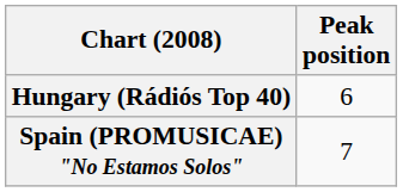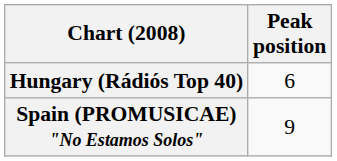Spain (PROMUSICAE) "No Estamos Solos" | Peak position: 7 -> 9
